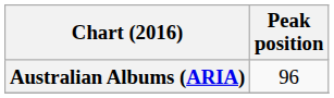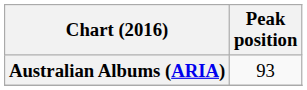Australian Albums (ARIA) | Peak position: 96 -> 93
